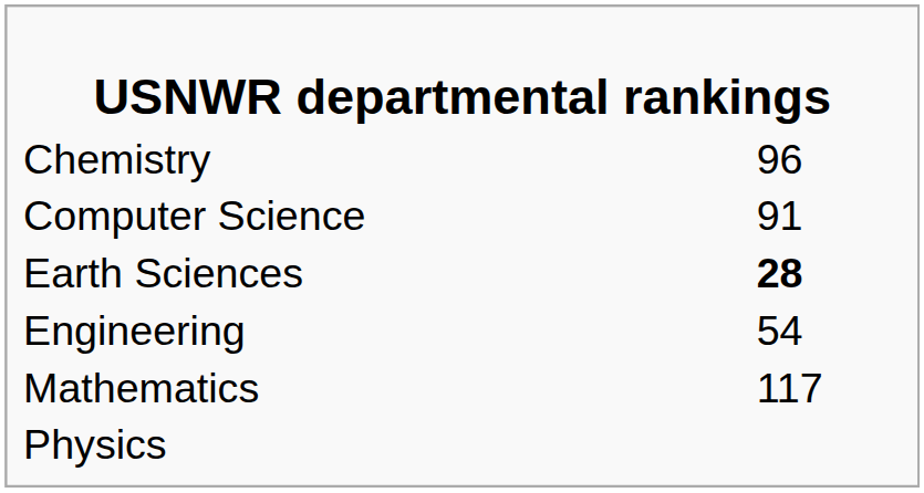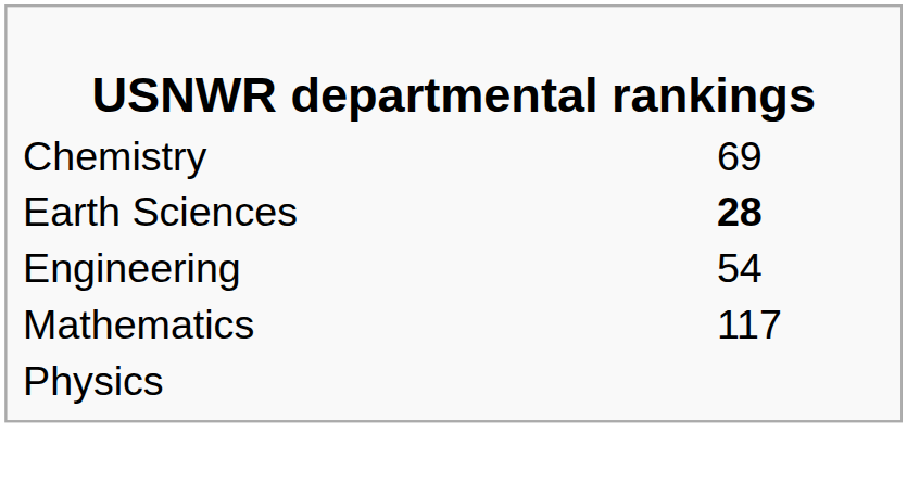Chemistry | column 2: 96 -> 69
- row: Computer Science | 91
